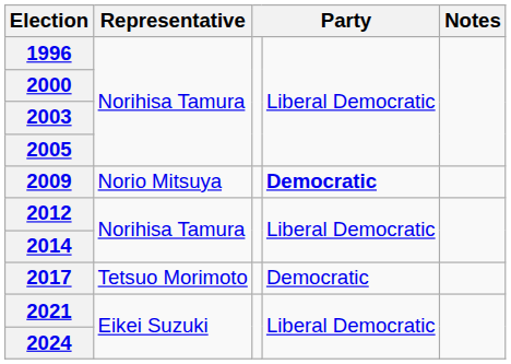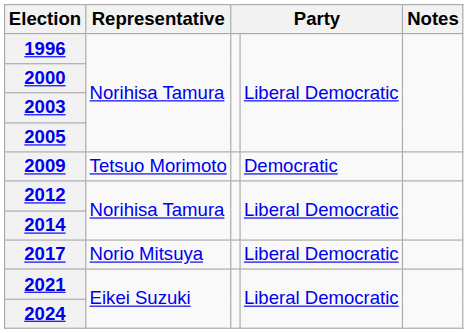2009 | Representative: Norio Mitsuya -> Tetsuo Morimoto
2009 | column 4: bold -> normal
2017 | Representative: Tetsuo Morimoto -> Norio Mitsuya
2017 | column 4: Democratic -> Liberal Democratic
